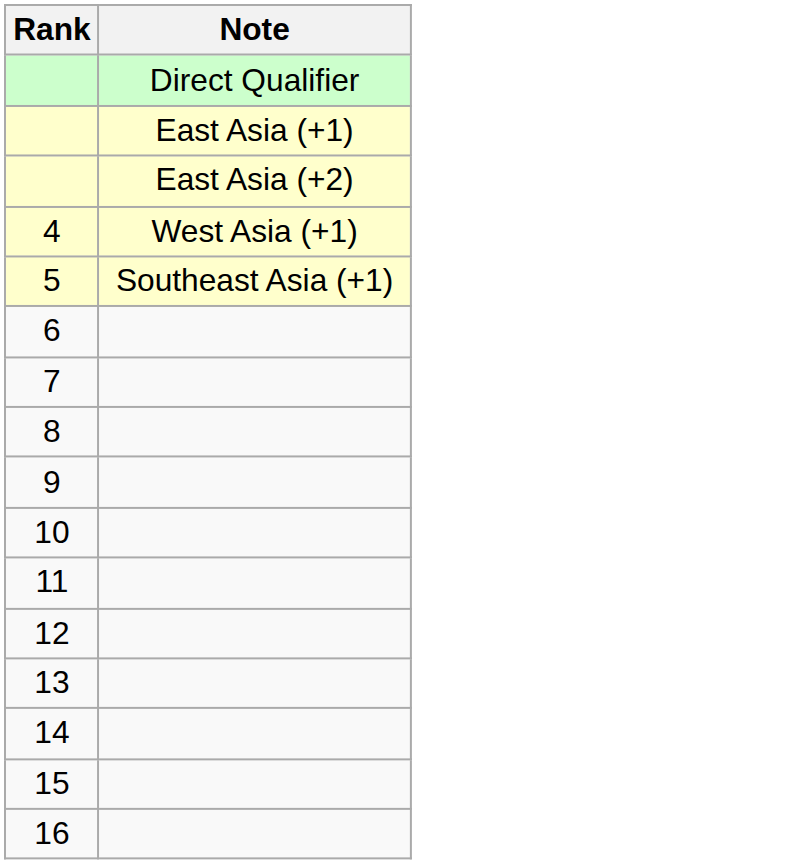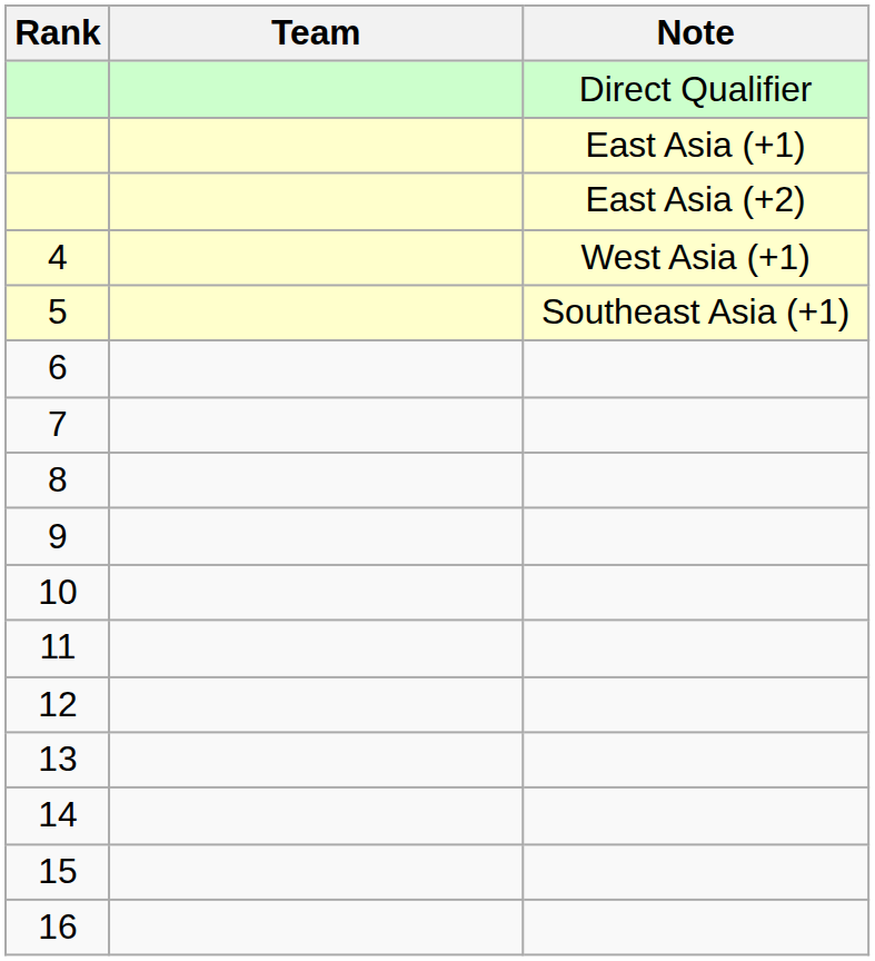+ column: Team
